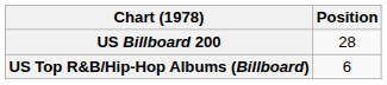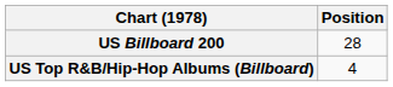US Top R&B/Hip-Hop Albums (Billboard) | Position: 6 -> 4
